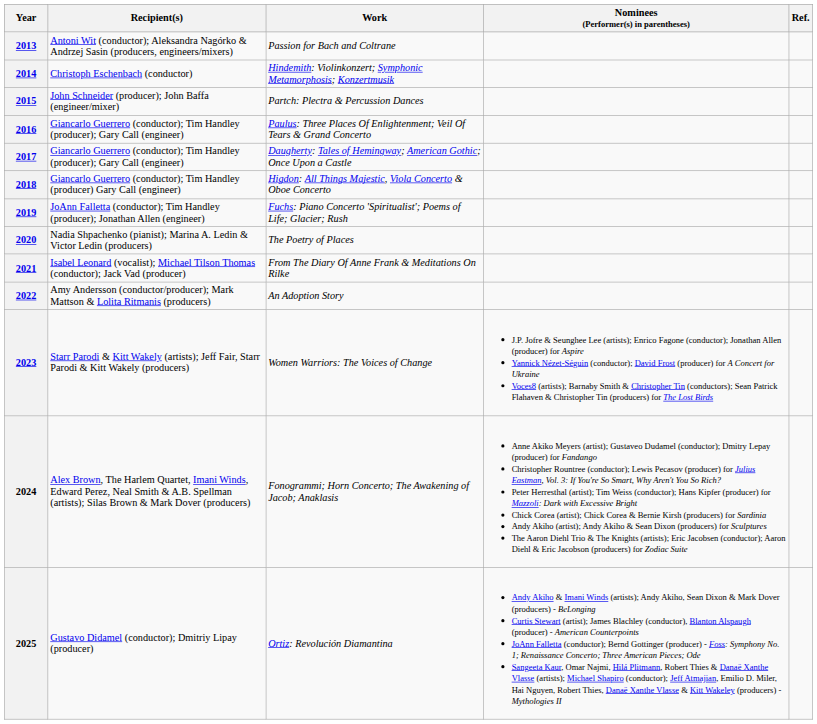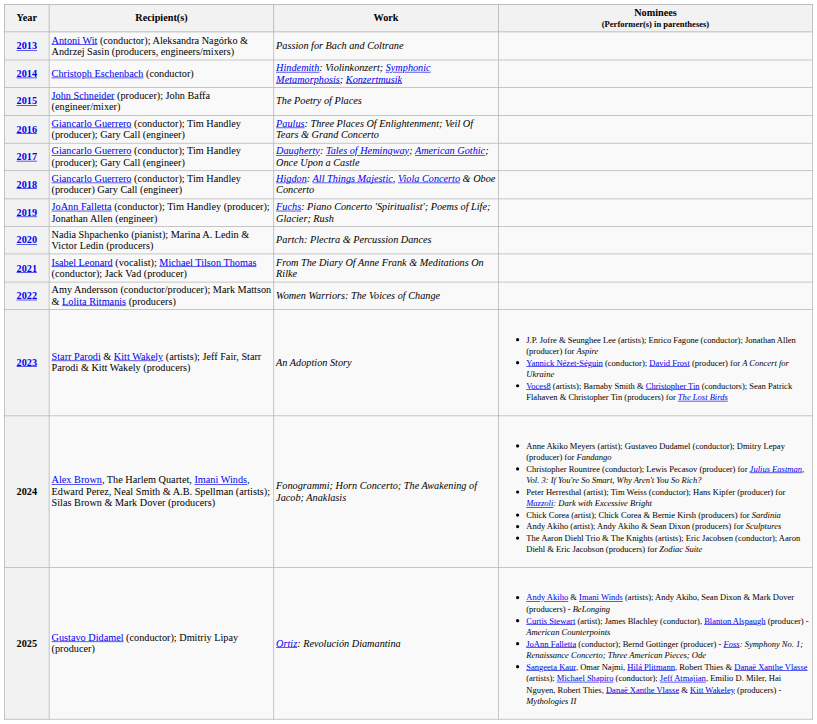- column: Ref.
2015 | Work: Partch: Plectra & Percussion Dances -> The Poetry of Places
2020 | Work: The Poetry of Places -> Partch: Plectra & Percussion Dances
2022 | Work: An Adoption Story -> Women Warriors: The Voices of Change
2023 | Work: Women Warriors: The Voices of Change -> An Adoption Story
